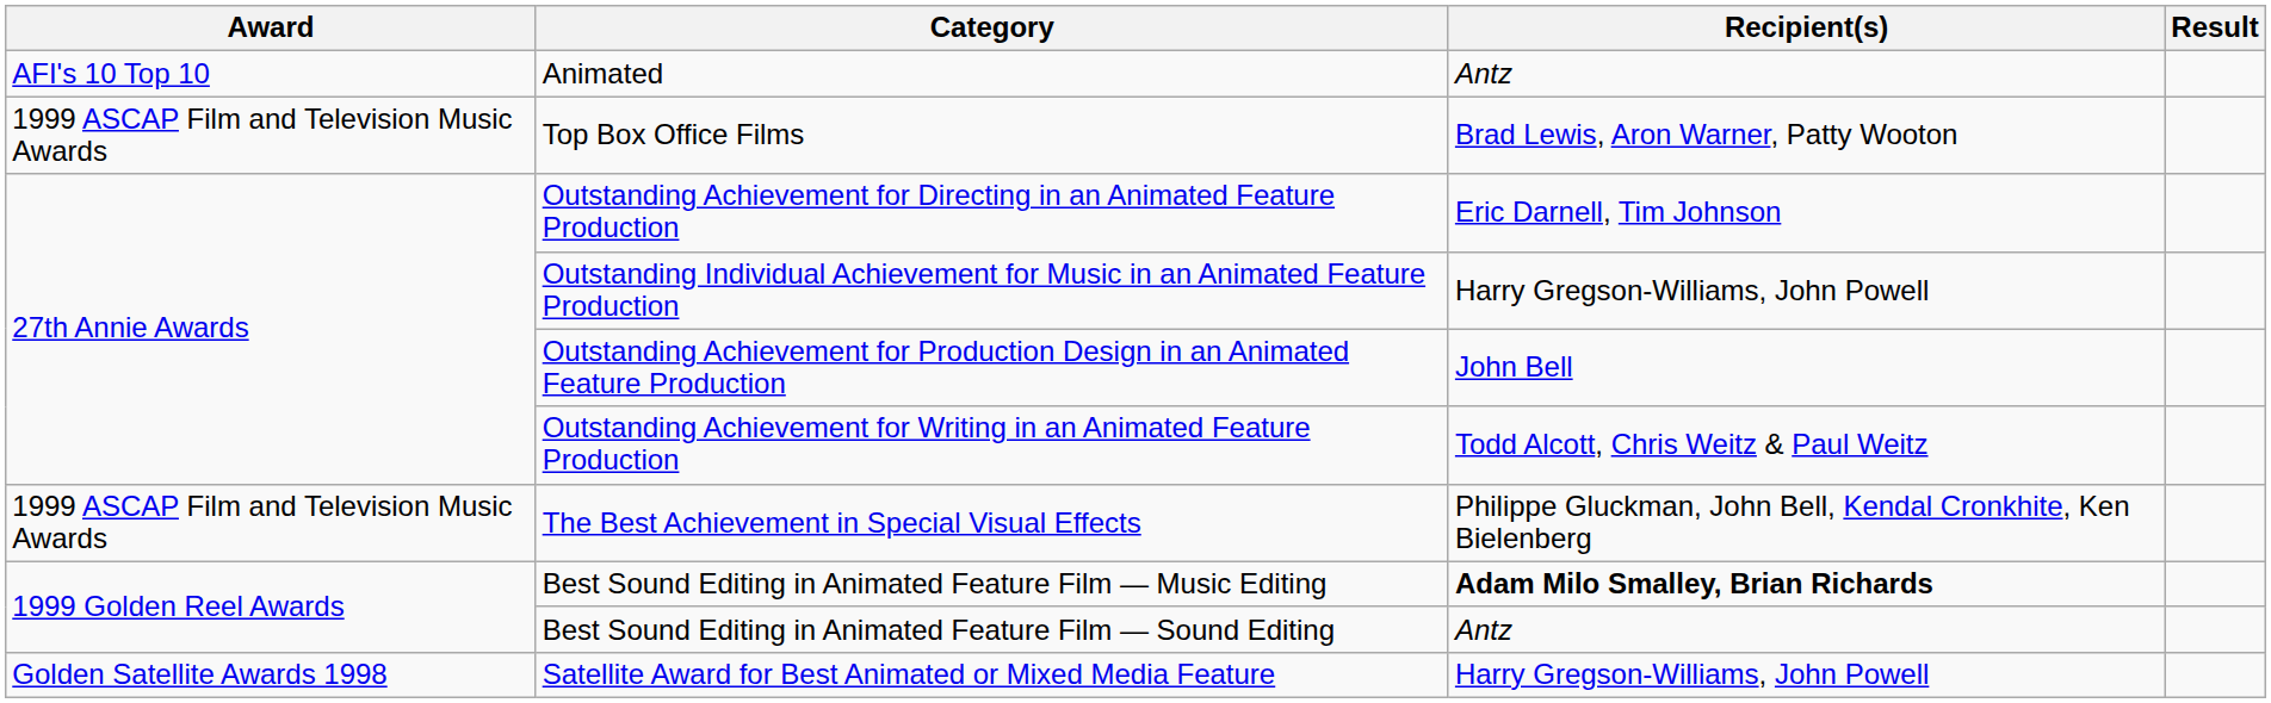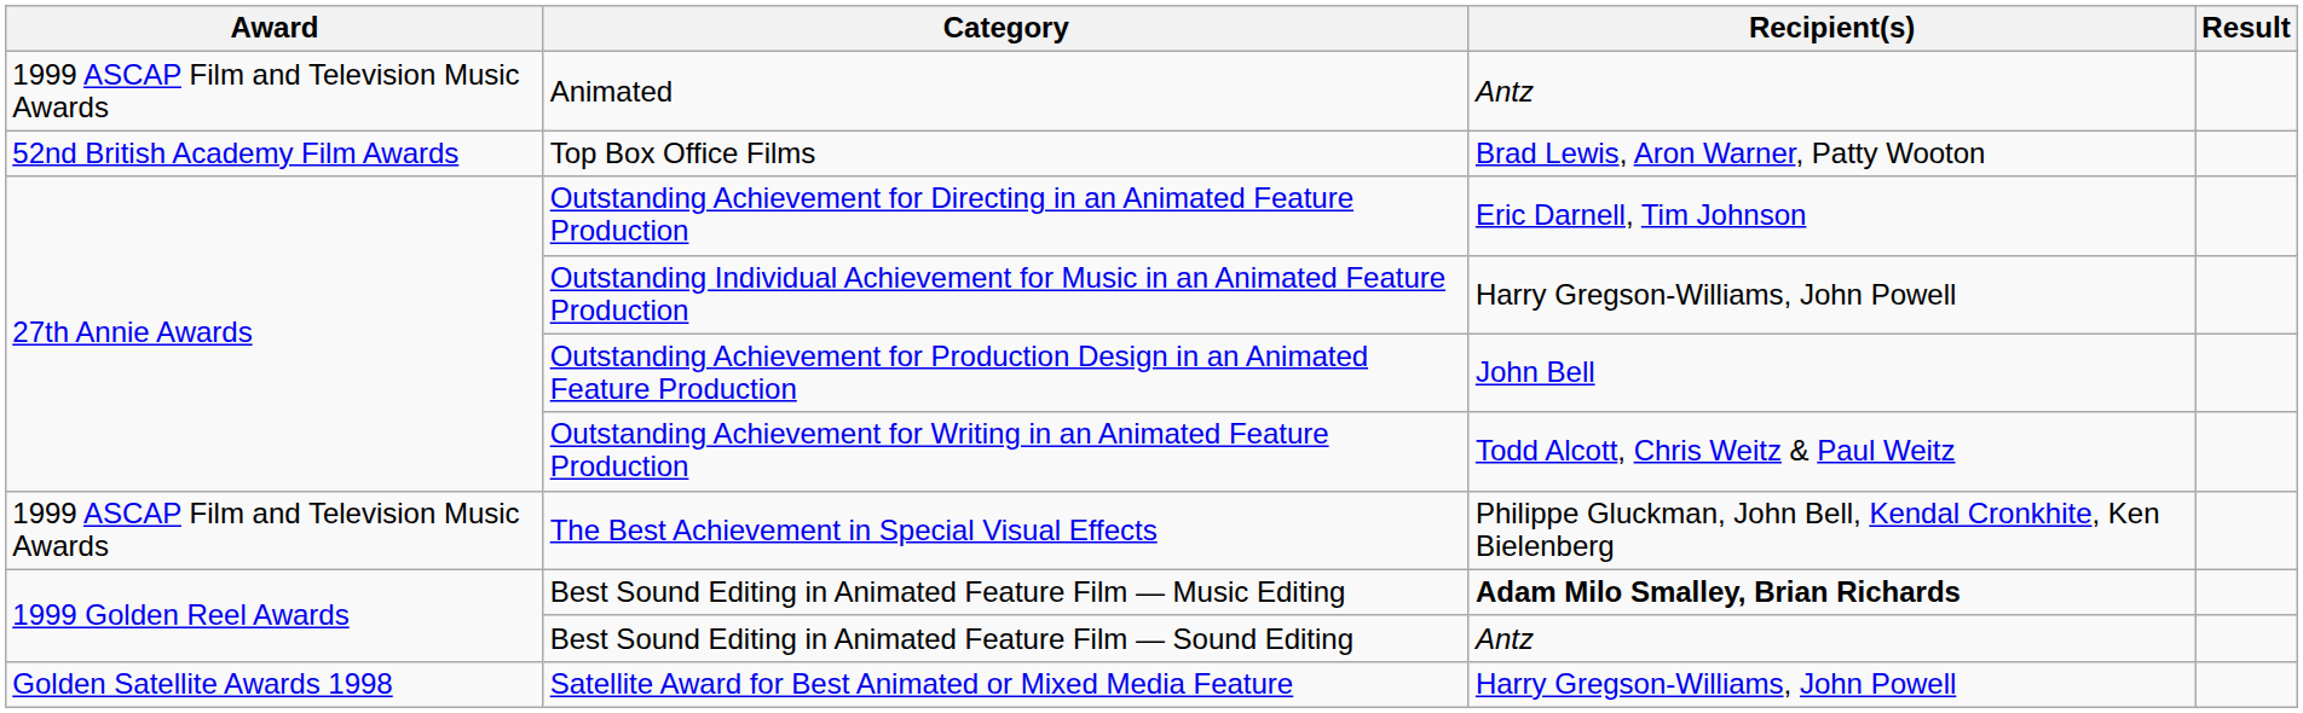Animated | Award: AFI's 10 Top 10 -> 1999 ASCAP Film and Television Music Awards
Top Box Office Films | Award: 1999 ASCAP Film and Television Music Awards -> 52nd British Academy Film Awards
